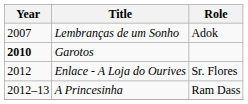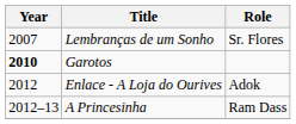Lembranças de um Sonho | Role: Adok -> Sr. Flores
Enlace - A Loja do Ourives | Role: Sr. Flores -> Adok
